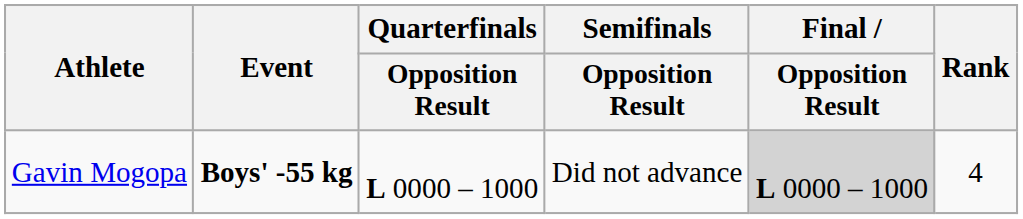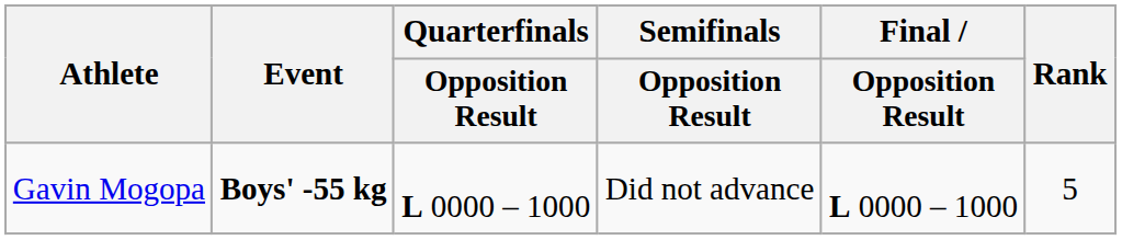Gavin Mogopa | Final / Opposition Result: lightgrey background -> no background
Gavin Mogopa | Rank: 4 -> 5
